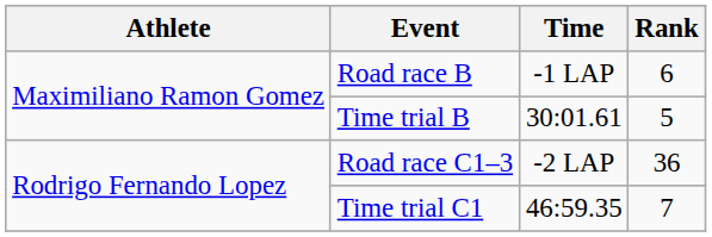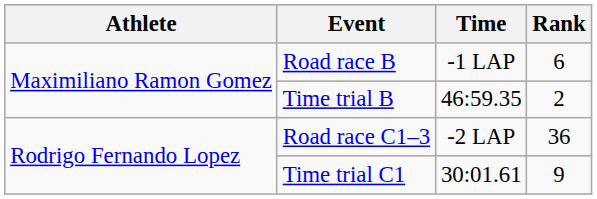Time trial B | Time: 30:01.61 -> 46:59.35
Time trial B | Rank: 5 -> 2
Time trial C1 | Time: 46:59.35 -> 30:01.61
Time trial C1 | Rank: 7 -> 9
